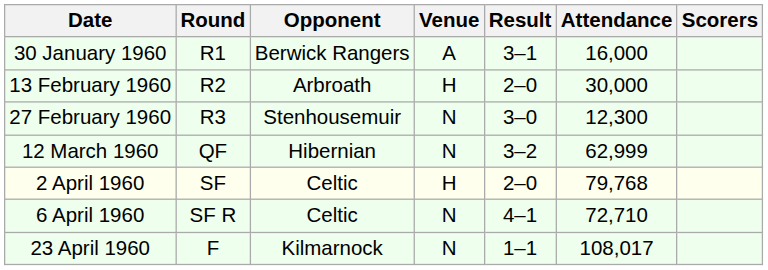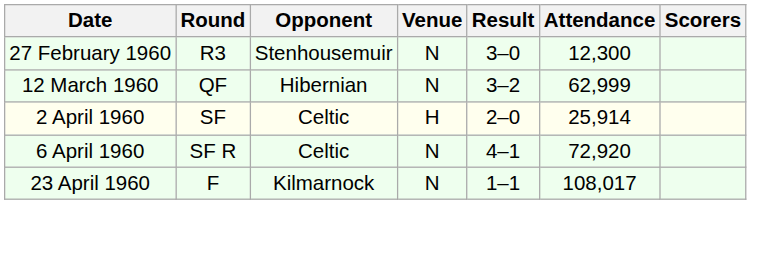- row: 30 January 1960 | R1 | Berwick Rangers | A | 3–1 | 16,000
- row: 13 February 1960 | R2 | Arbroath | H | 2–0 | 30,000
2 April 1960 | Attendance: 79,768 -> 25,914
6 April 1960 | Attendance: 72,710 -> 72,920
